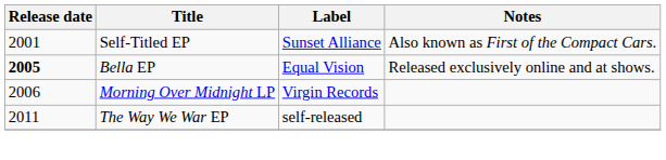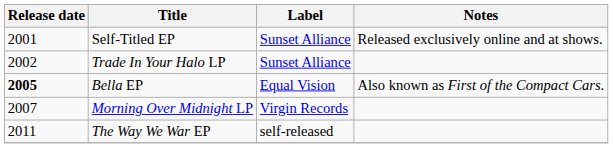Self-Titled EP | Notes: Also known as First of the Compact Cars. -> Released exclusively online and at shows.
+ row: 2002 | Trade In Your Halo LP | Sunset Alliance
Bella EP | Notes: Released exclusively online and at shows. -> Also known as First of the Compact Cars.
Morning Over Midnight LP | Release date: 2006 -> 2007
